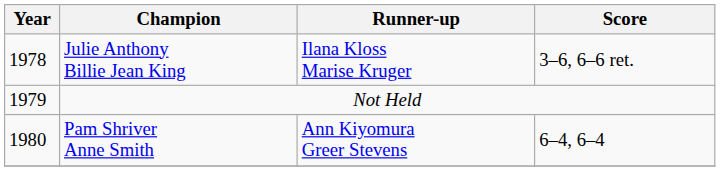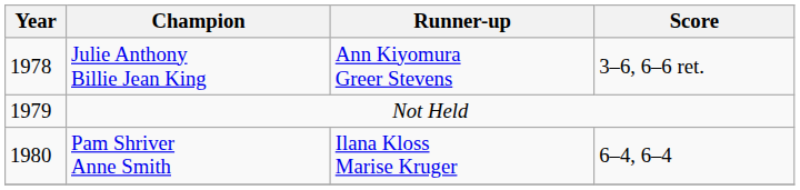Julie Anthony Billie Jean King | Runner-up: Ilana Kloss Marise Kruger -> Ann Kiyomura Greer Stevens
Pam Shriver Anne Smith | Runner-up: Ann Kiyomura Greer Stevens -> Ilana Kloss Marise Kruger
